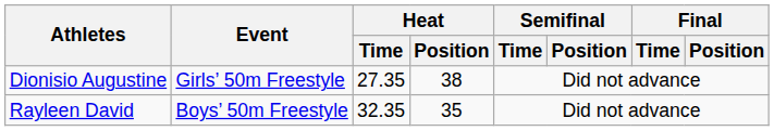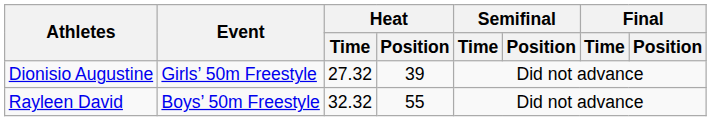Dionisio Augustine | Heat / Time: 27.35 -> 27.32
Dionisio Augustine | Heat / Position: 38 -> 39
Rayleen David | Heat / Time: 32.35 -> 32.32
Rayleen David | Heat / Position: 35 -> 55
